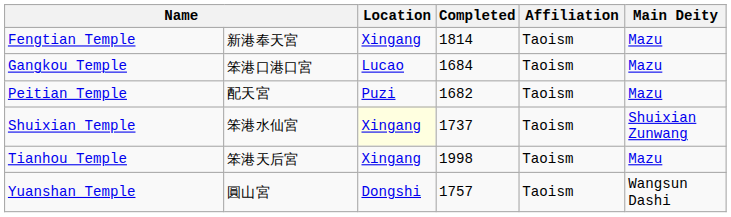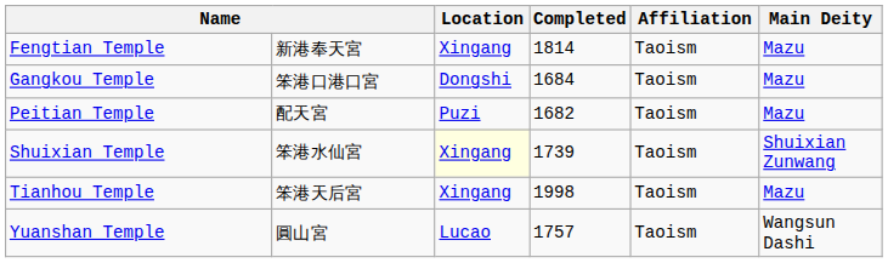Gangkou Temple | Location: Lucao -> Dongshi
Shuixian Temple | Completed: 1737 -> 1739
Yuanshan Temple | Location: Dongshi -> Lucao
